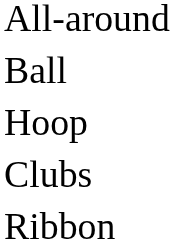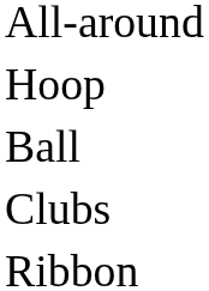rows swapped: Hoop <-> Ball
